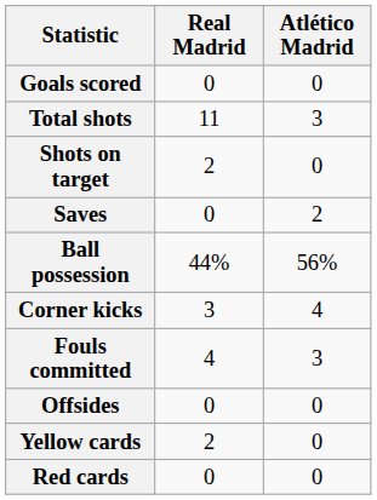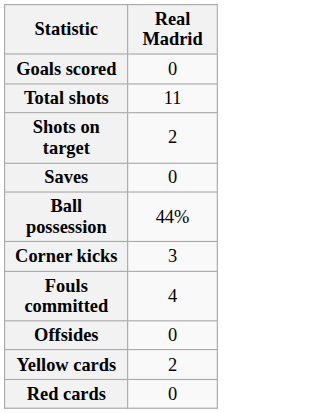- column: Atlético Madrid | 0 | 3 | 0 | 2 | 56% | 4 | 3 | 0 | 0 | 0
